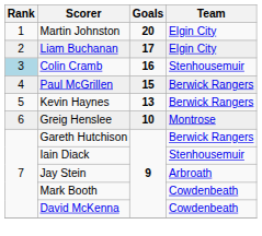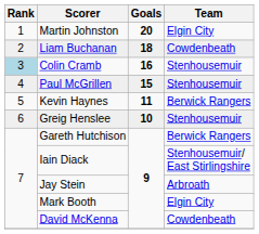Liam Buchanan | Goals: 17 -> 18
Liam Buchanan | Team: Elgin City -> Cowdenbeath
Paul McGrillen | Team: Berwick Rangers -> Stenhousemuir
Kevin Haynes | Goals: 13 -> 11
Greig Henslee | Team: Montrose -> Stenhousemuir
Iain Diack | Team: Stenhousemuir -> Stenhousemuir/ East Stirlingshire
Mark Booth | Team: Cowdenbeath -> Elgin City
